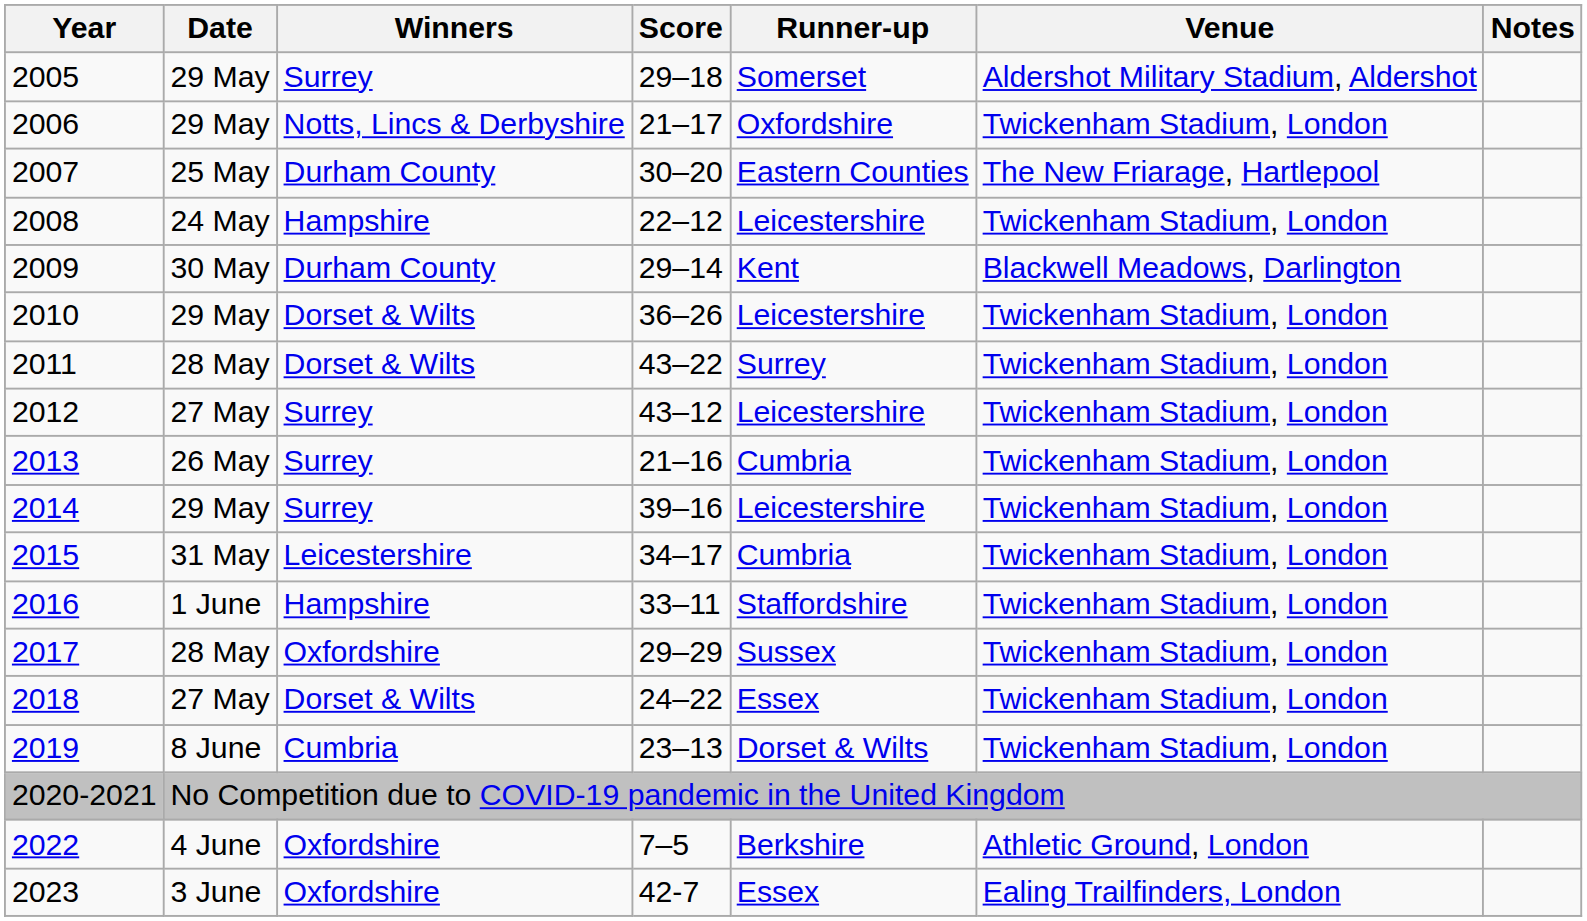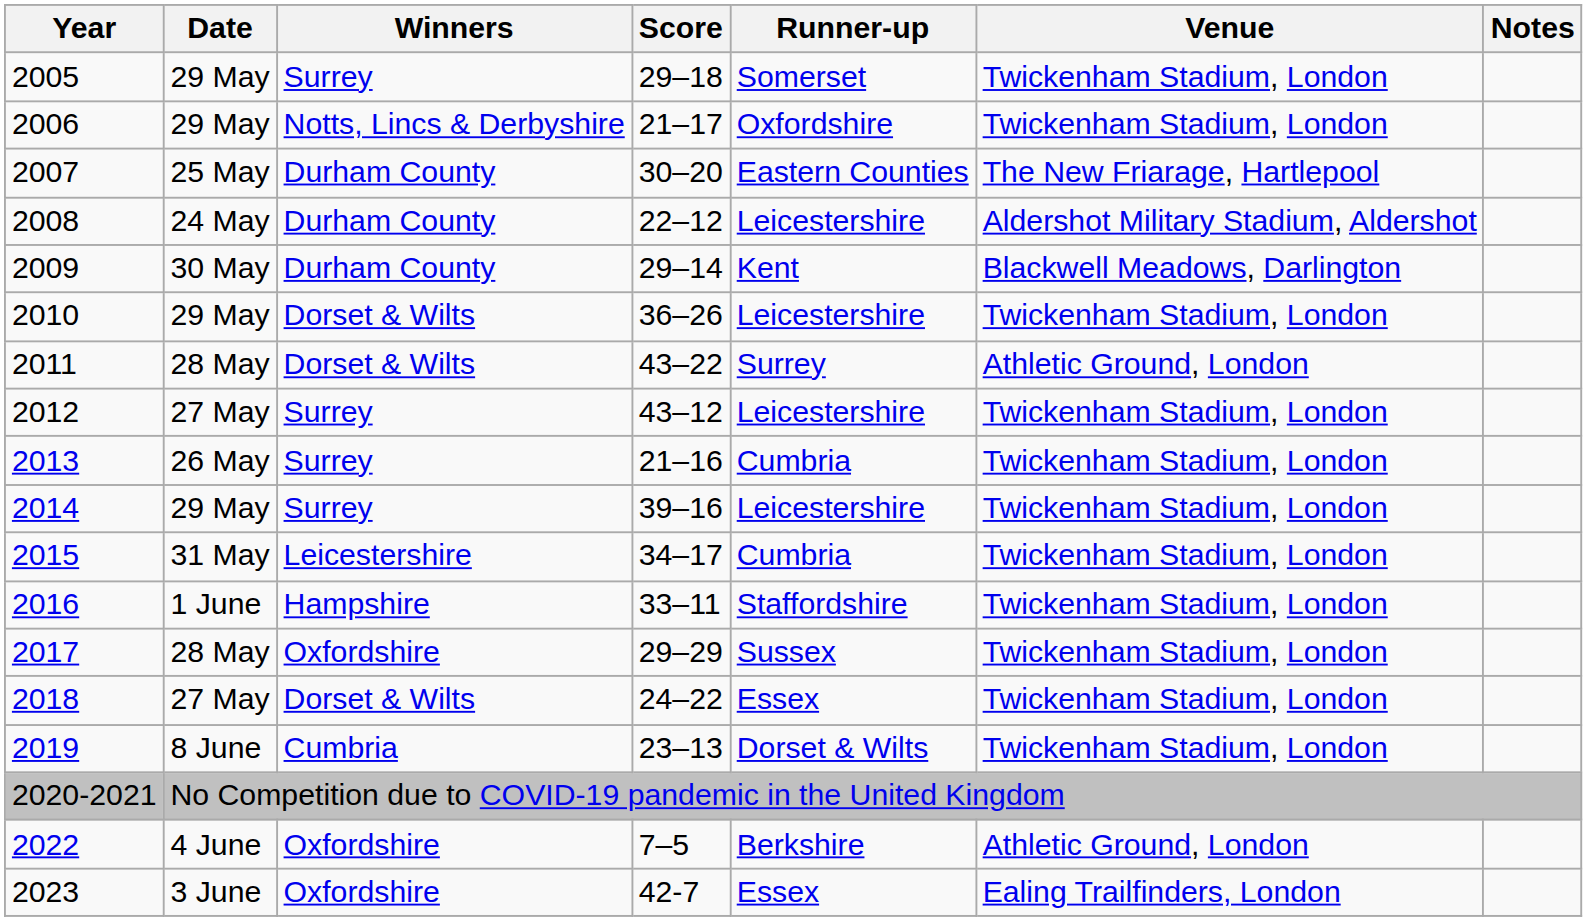2005 | Venue: Aldershot Military Stadium, Aldershot -> Twickenham Stadium, London
2008 | Winners: Hampshire -> Durham County
2008 | Venue: Twickenham Stadium, London -> Aldershot Military Stadium, Aldershot
2011 | Venue: Twickenham Stadium, London -> Athletic Ground, London
